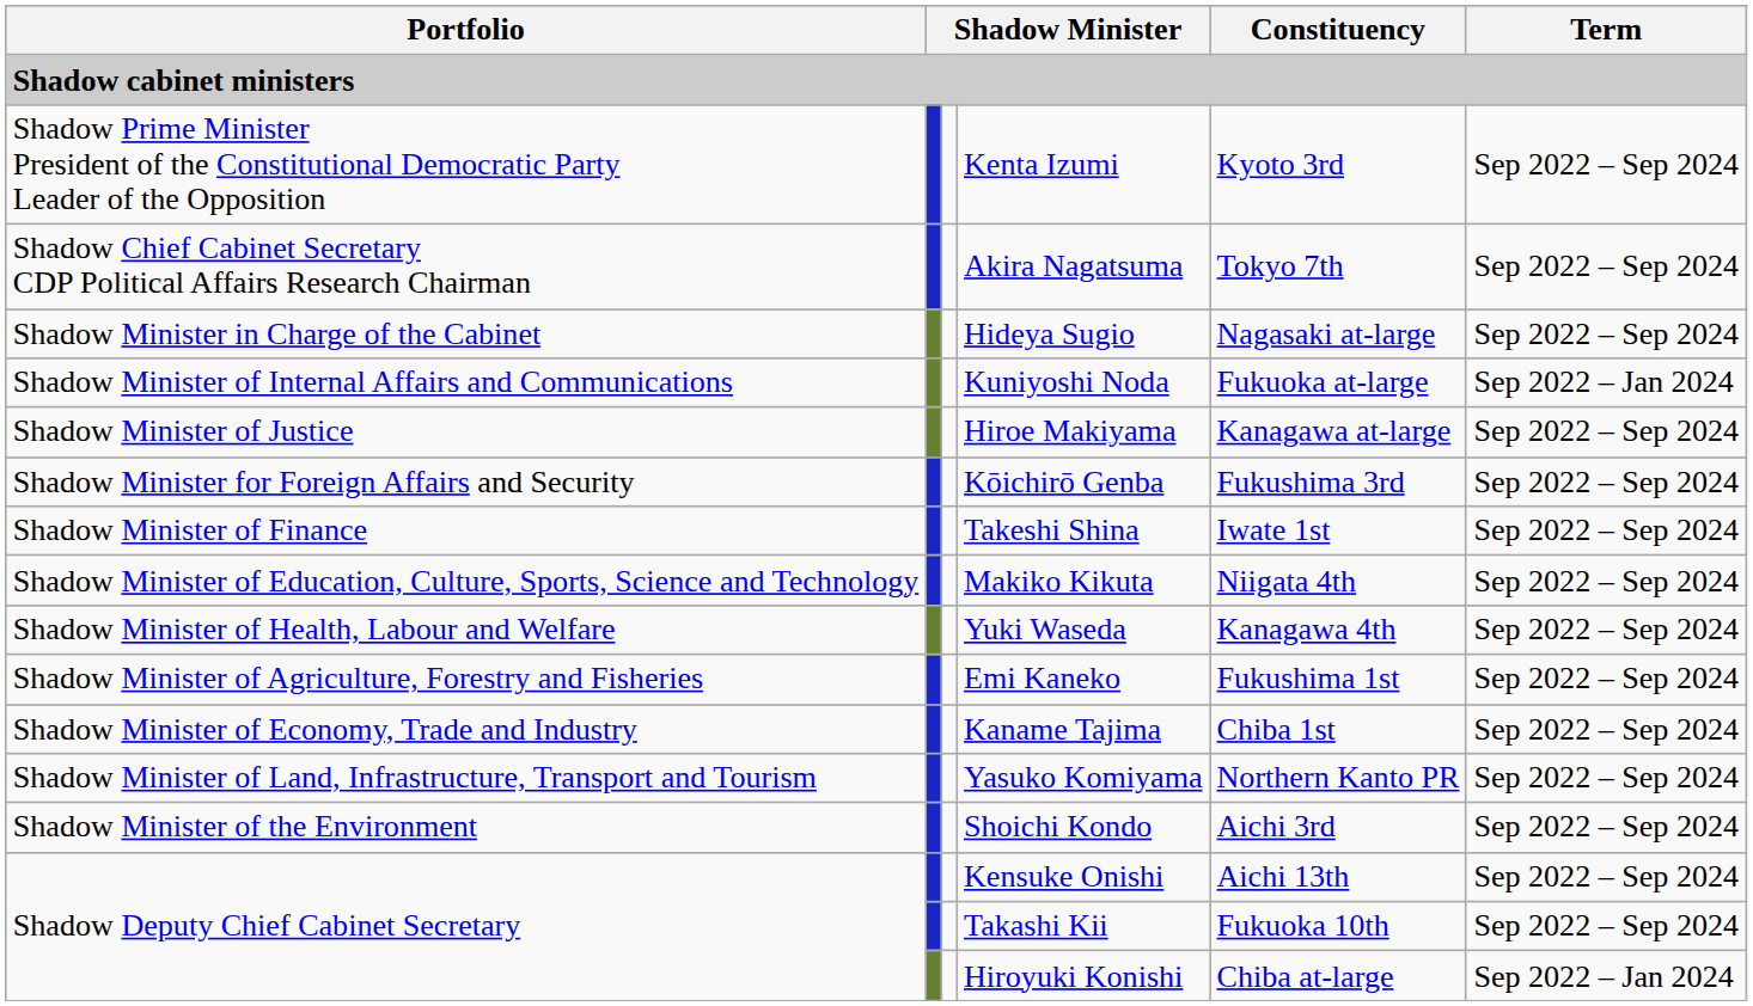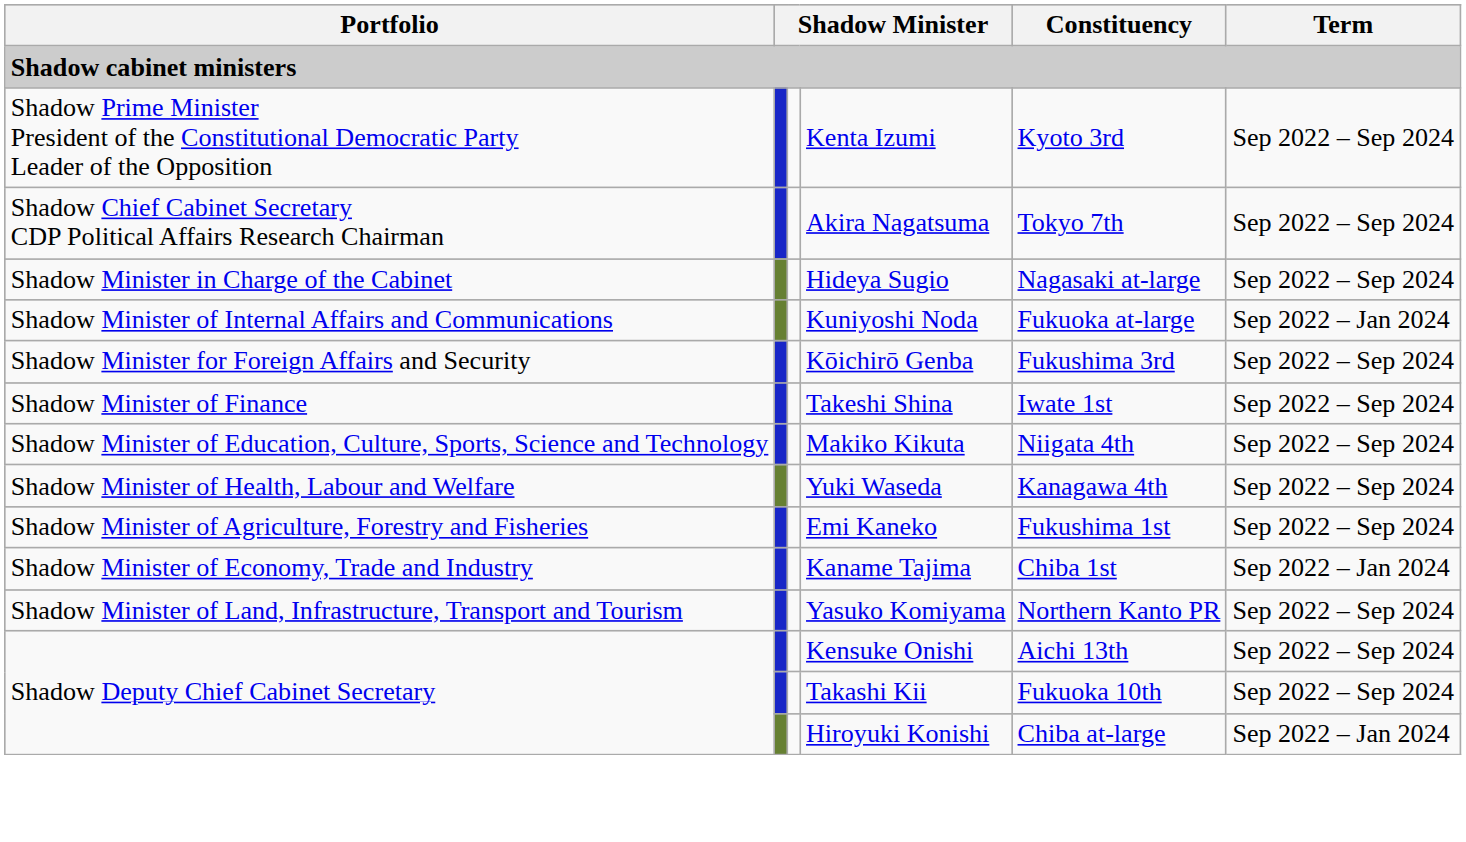- row: Shadow Minister of Justice | Hiroe Makiyama | Kanagawa at-large | Sep 2022 – Sep 2024
Kaname Tajima | Term: Sep 2022 – Sep 2024 -> Sep 2022 – Jan 2024
- row: Shadow Minister of the Environment | Shoichi Kondo | Aichi 3rd | Sep 2022 – Sep 2024
